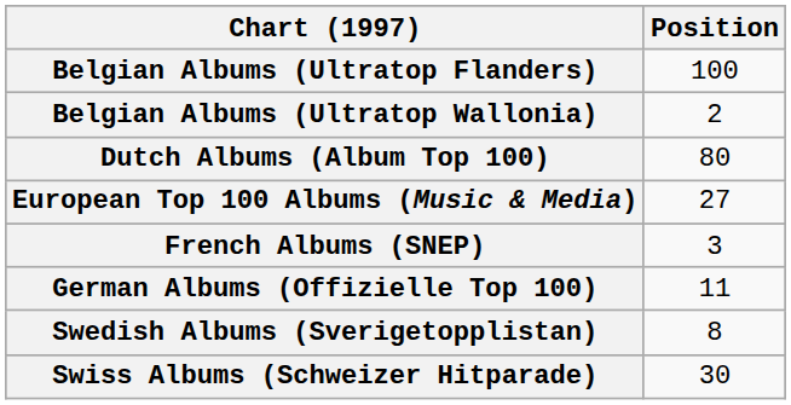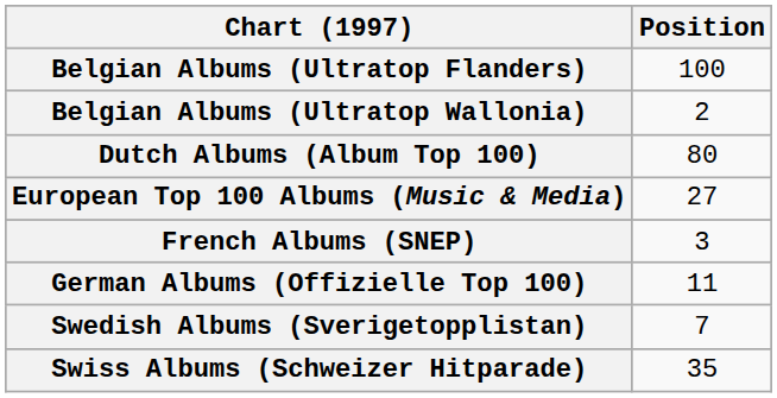Swedish Albums (Sverigetopplistan) | Position: 8 -> 7
Swiss Albums (Schweizer Hitparade) | Position: 30 -> 35
